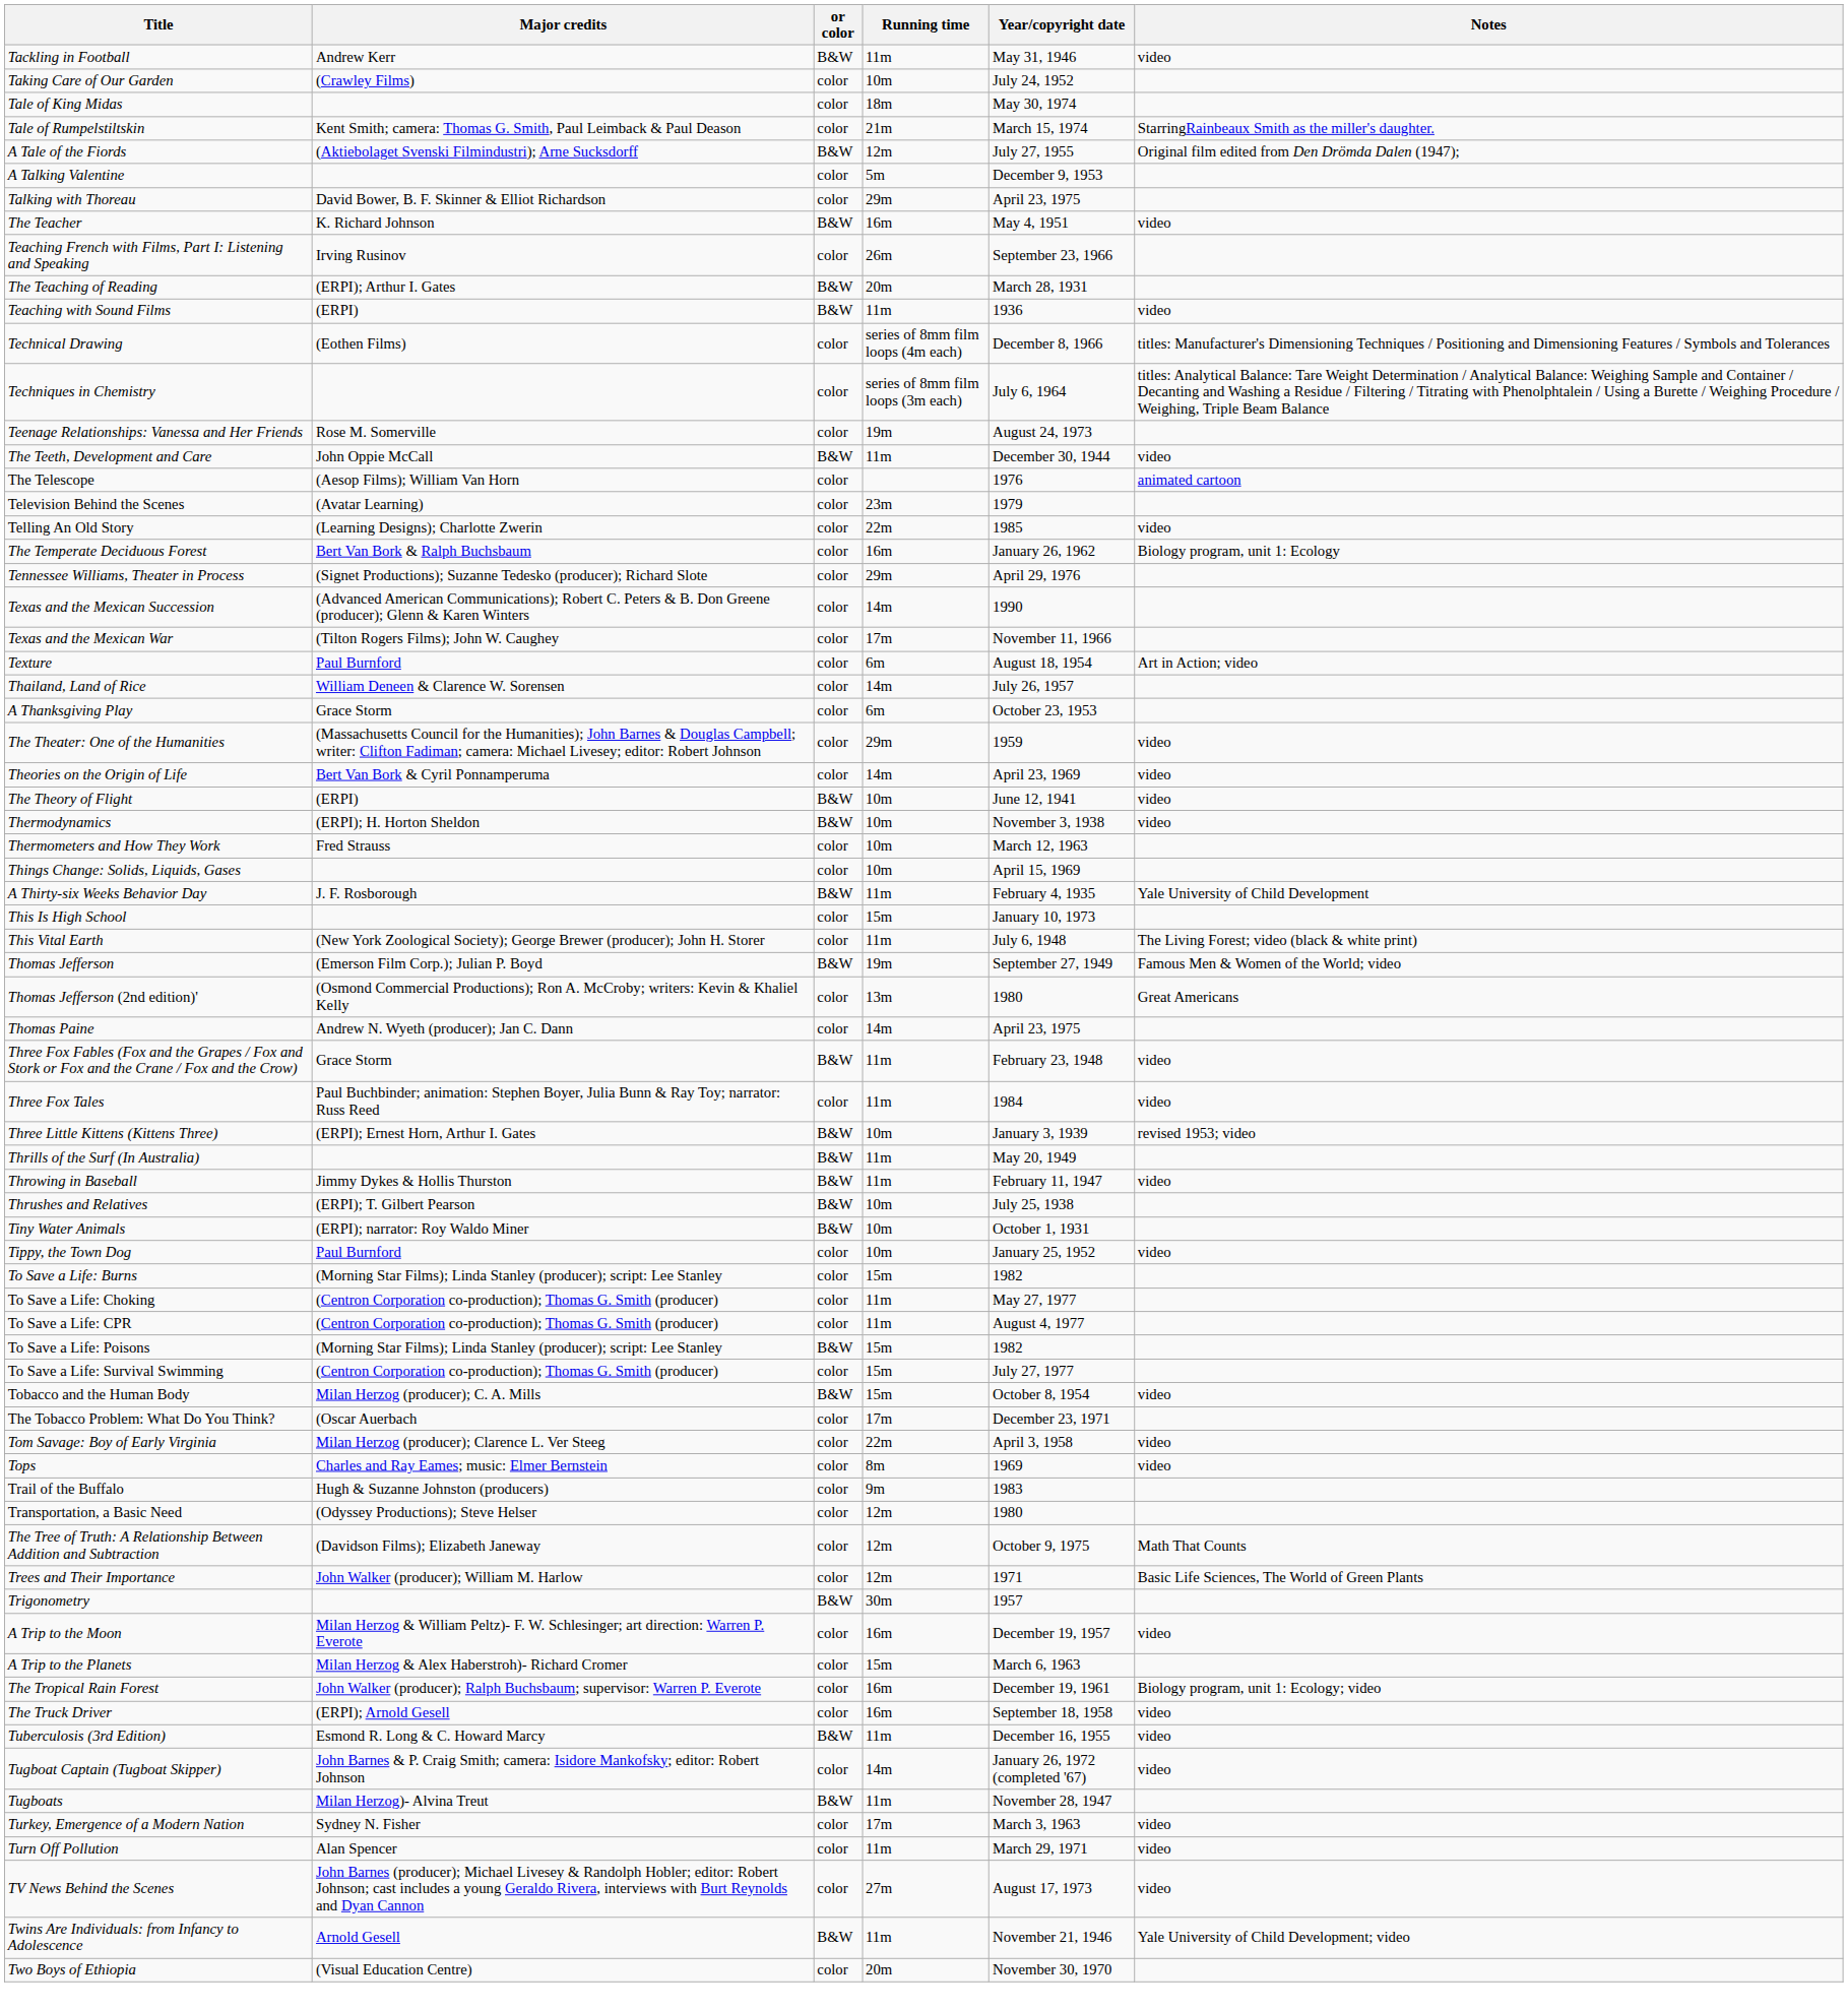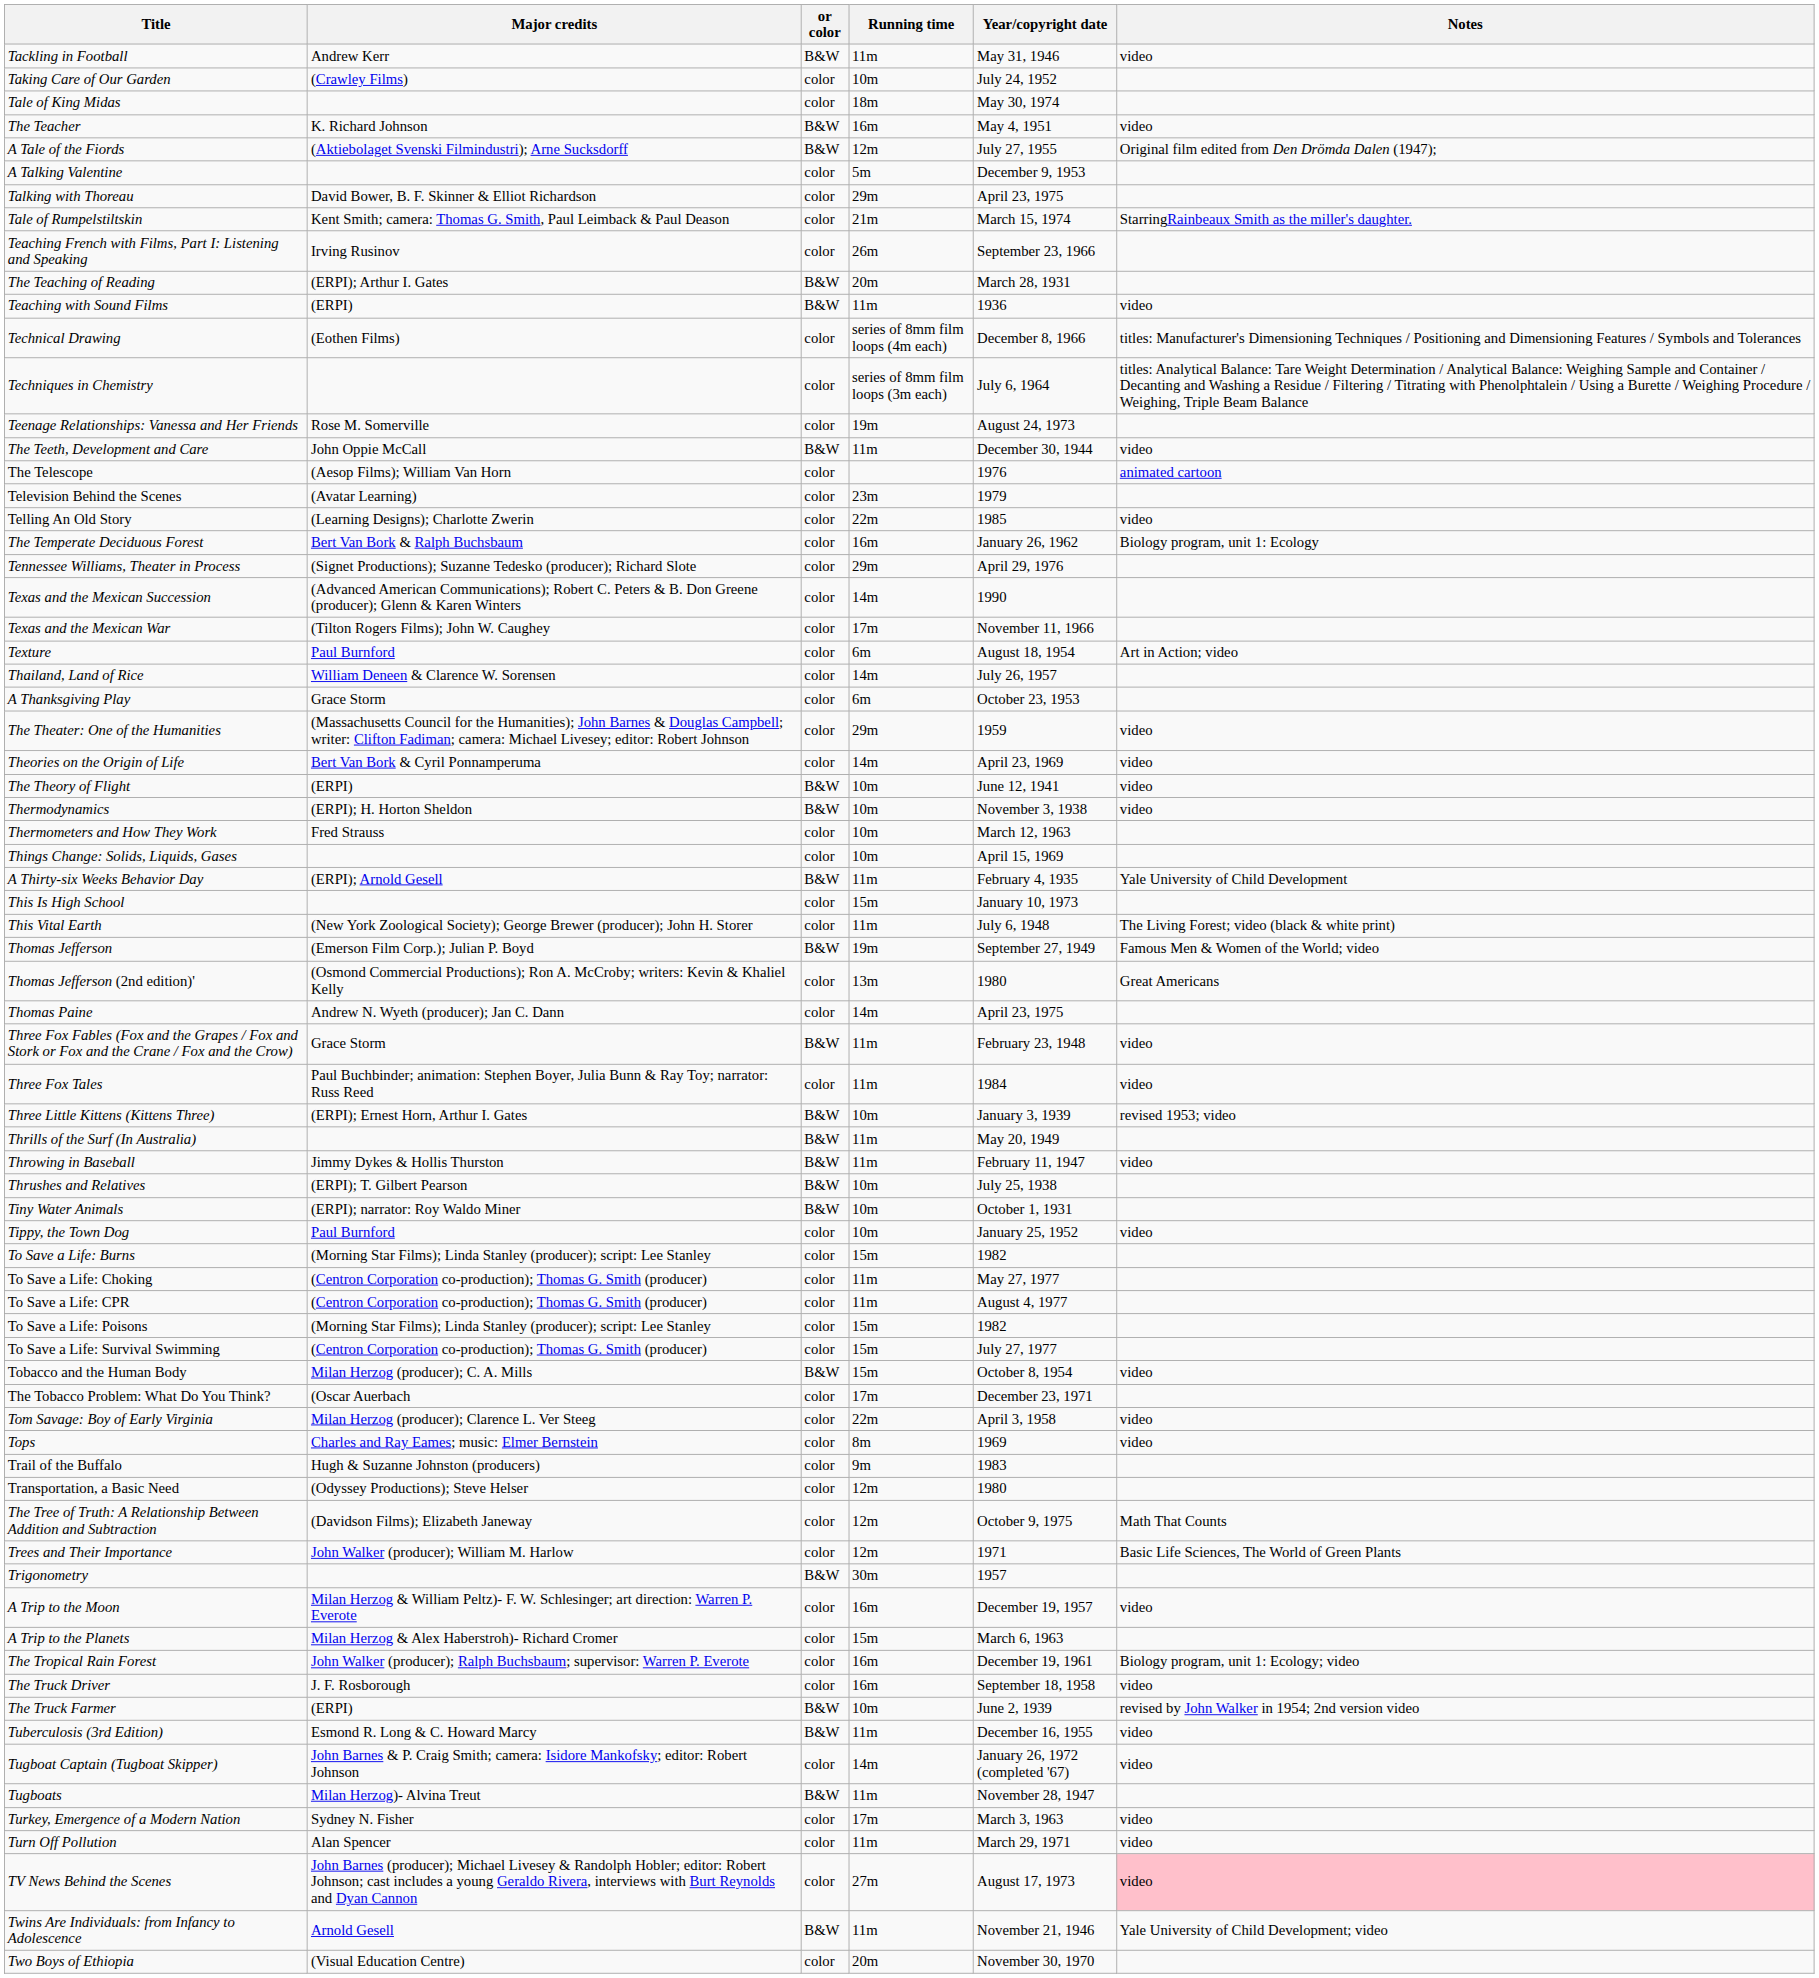rows swapped: Tale of Rumpelstiltskin <-> The Teacher
A Thirty-six Weeks Behavior Day | Major credits: J. F. Rosborough -> (ERPI); Arnold Gesell
To Save a Life: Poisons | or color: B&W -> color
The Truck Driver | Major credits: (ERPI); Arnold Gesell -> J. F. Rosborough
+ row: The Truck Farmer | (ERPI) | B&W | 10m | June 2, 1939 | revised by John Walker in 1954; 2nd version video
TV News Behind the Scenes | Notes: no background -> pink background
